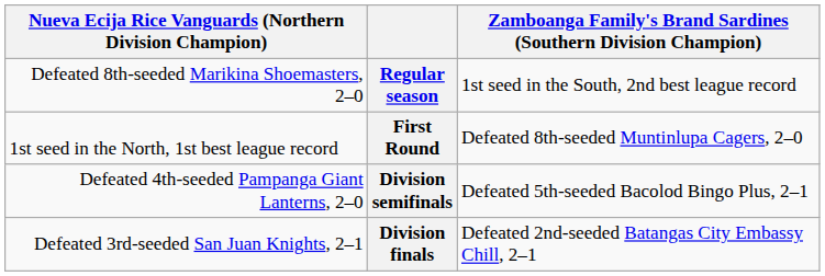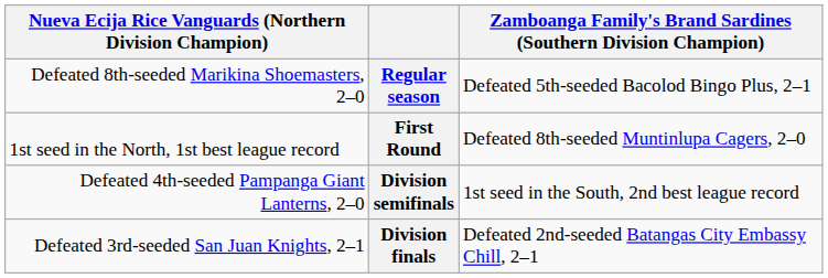Regular season | column 4: 1st seed in the South, 2nd best league record -> Defeated 5th-seeded Bacolod Bingo Plus, 2–1
Division semifinals | column 4: Defeated 5th-seeded Bacolod Bingo Plus, 2–1 -> 1st seed in the South, 2nd best league record
